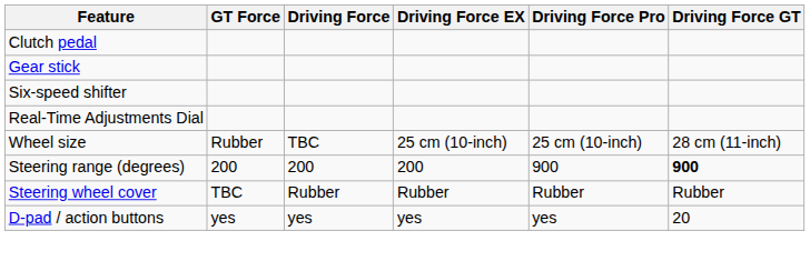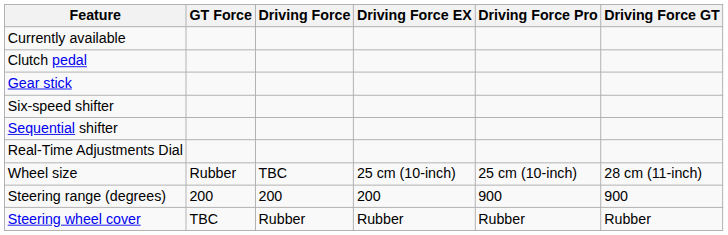+ row: Currently available
+ row: Sequential shifter
Steering range (degrees) | Driving Force GT: bold -> normal
- row: D-pad / action buttons | yes | yes | yes | yes | 20
